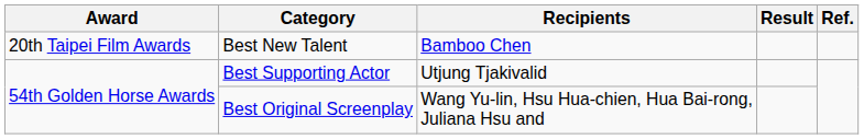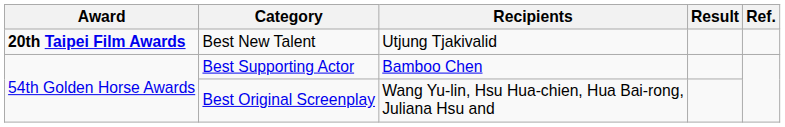Best New Talent | Award: normal -> bold
Best New Talent | Recipients: Bamboo Chen -> Utjung Tjakivalid
Best Supporting Actor | Recipients: Utjung Tjakivalid -> Bamboo Chen
